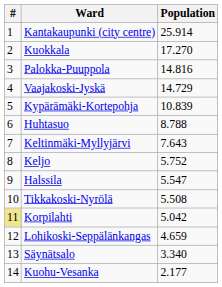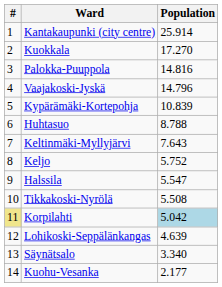Vaajakoski-Jyskä | Population: 14.729 -> 14.796
Korpilahti | Population: no background -> lightblue background
Lohikoski-Seppälänkangas | Population: 4.659 -> 4.639
